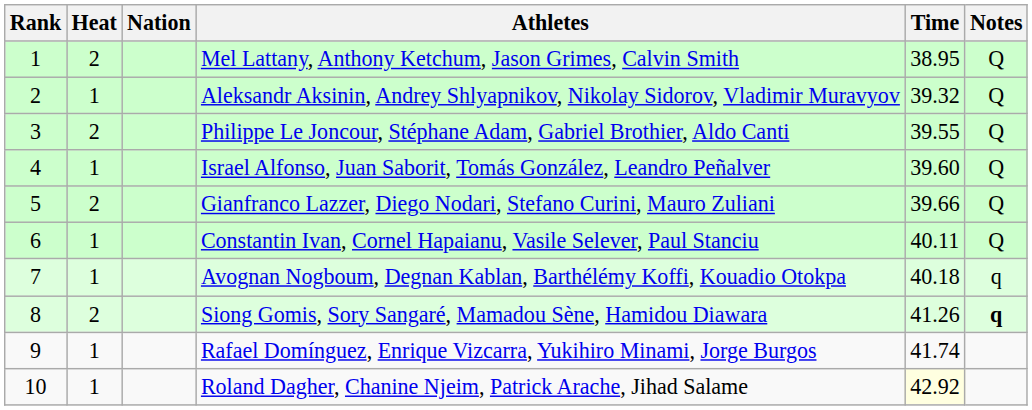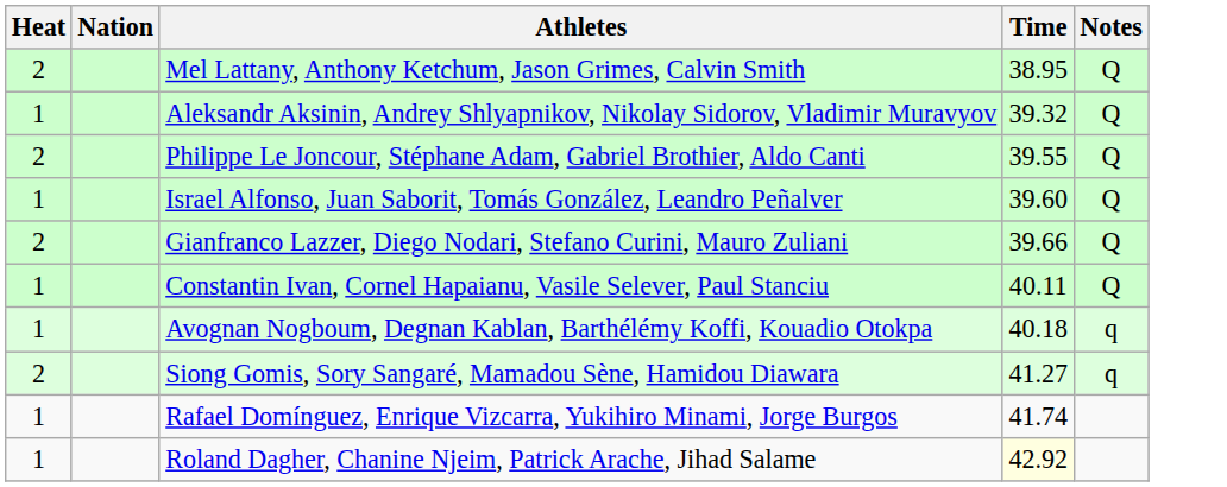- column: Rank | 1 | 2 | 3 | 4 | 5 | 6 | 7 | 8 | 9 | 10
Siong Gomis, Sory Sangaré, Mamadou Sène, Hamidou Diawara | Time: 41.26 -> 41.27
Siong Gomis, Sory Sangaré, Mamadou Sène, Hamidou Diawara | Notes: bold -> normal
